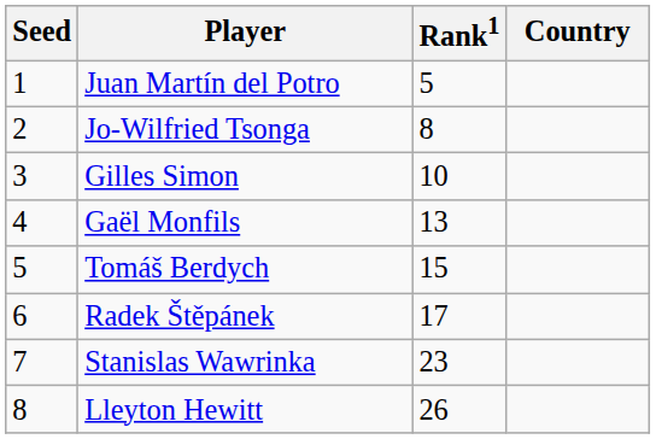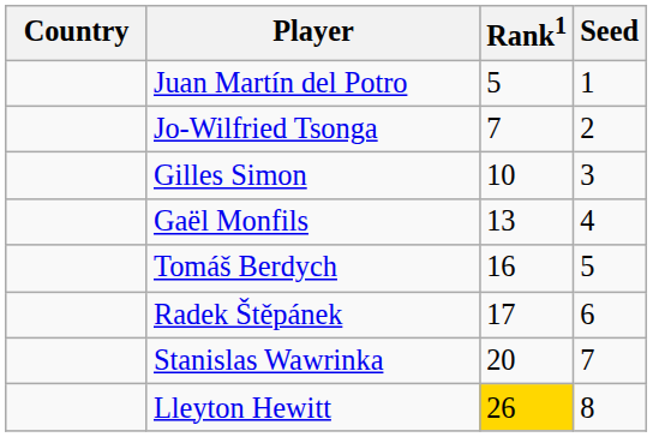columns swapped: Country <-> Seed
Jo-Wilfried Tsonga | Rank1: 8 -> 7
Tomáš Berdych | Rank1: 15 -> 16
Stanislas Wawrinka | Rank1: 23 -> 20
Lleyton Hewitt | Rank1: no background -> gold background
